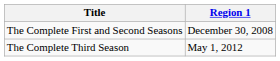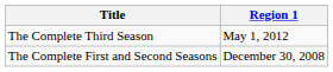rows swapped: The Complete First and Second Seasons <-> The Complete Third Season
